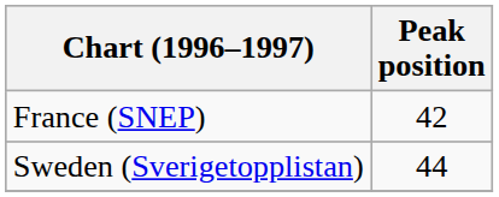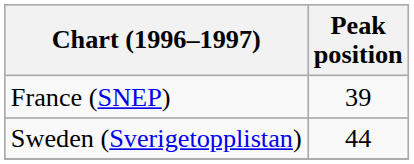France (SNEP) | Peak position: 42 -> 39
